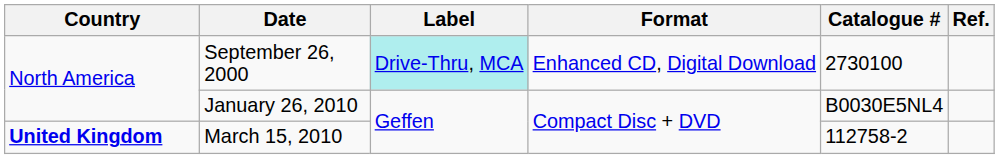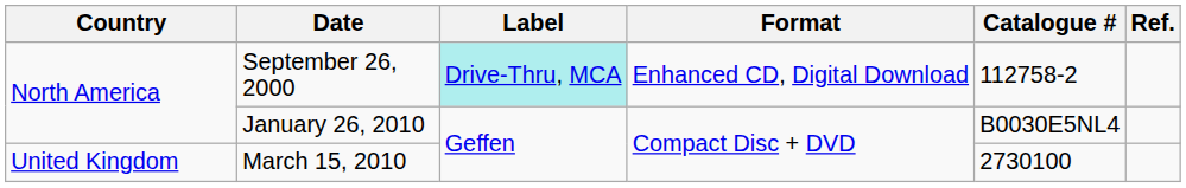September 26, 2000 | Catalogue #: 2730100 -> 112758-2
March 15, 2010 | Country: bold -> normal
March 15, 2010 | Catalogue #: 112758-2 -> 2730100
